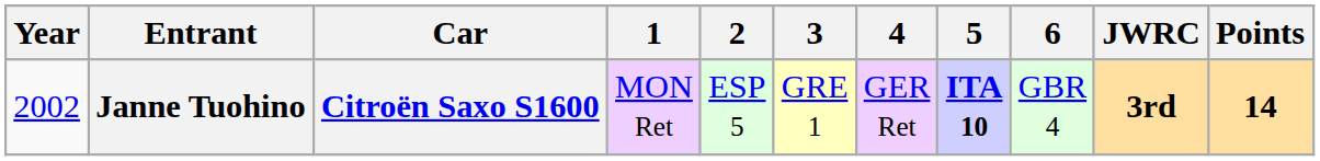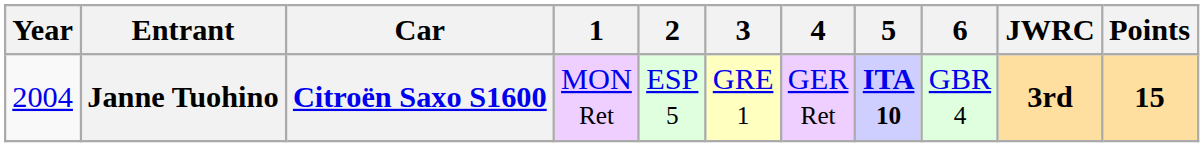Janne Tuohino | Year: 2002 -> 2004
Janne Tuohino | Points: 14 -> 15
